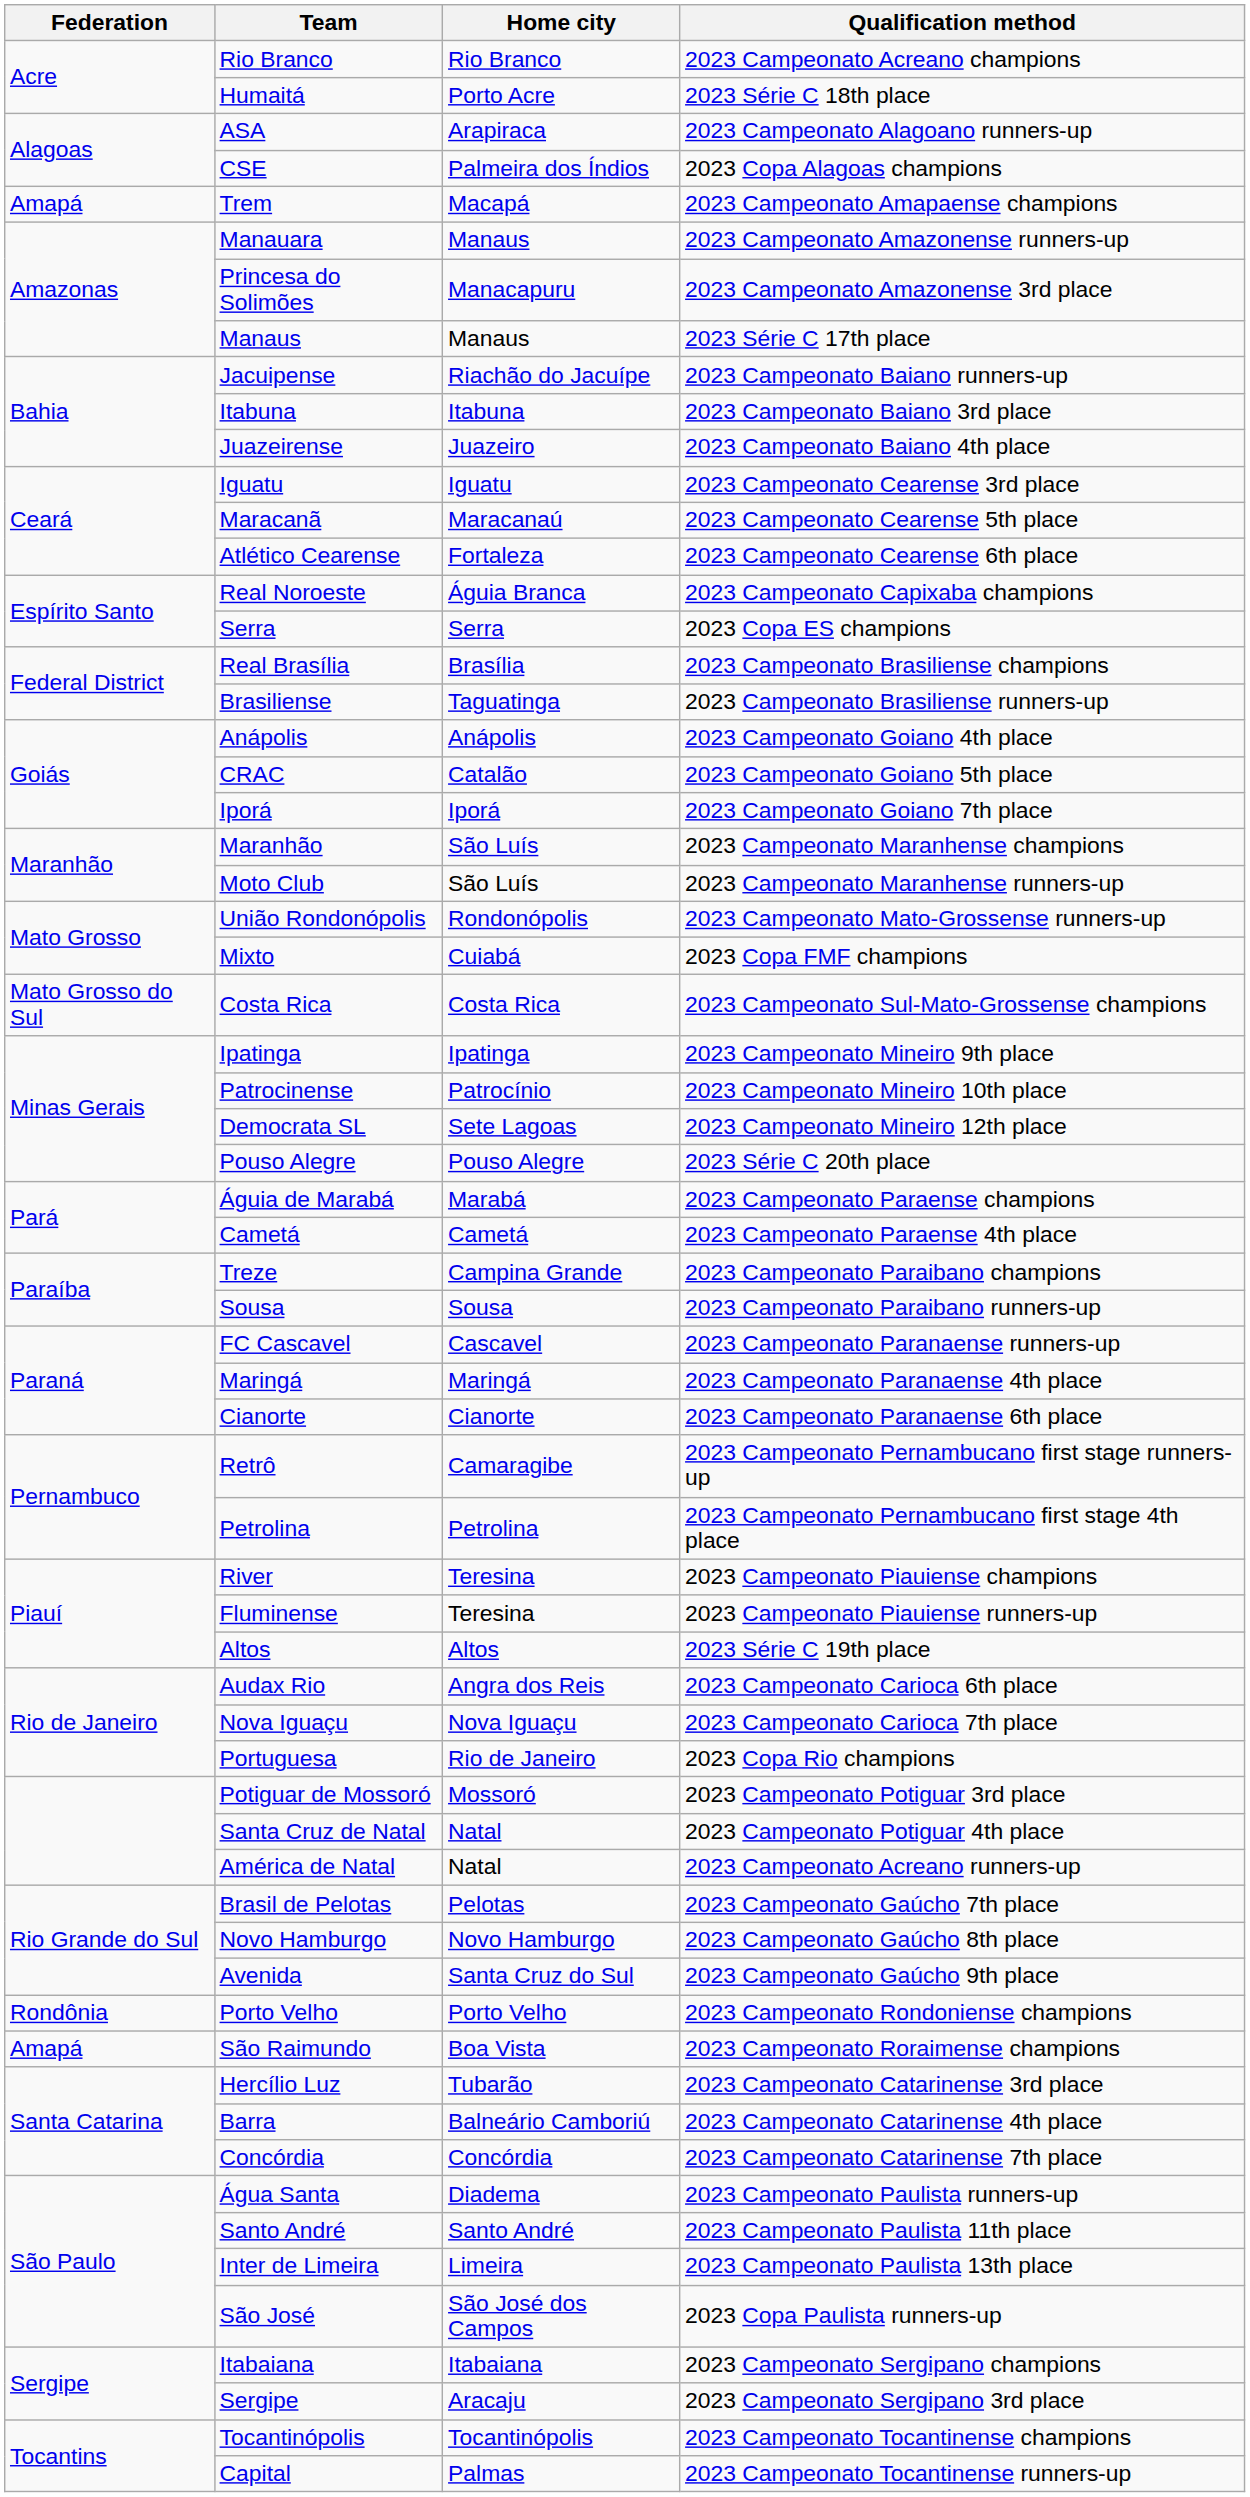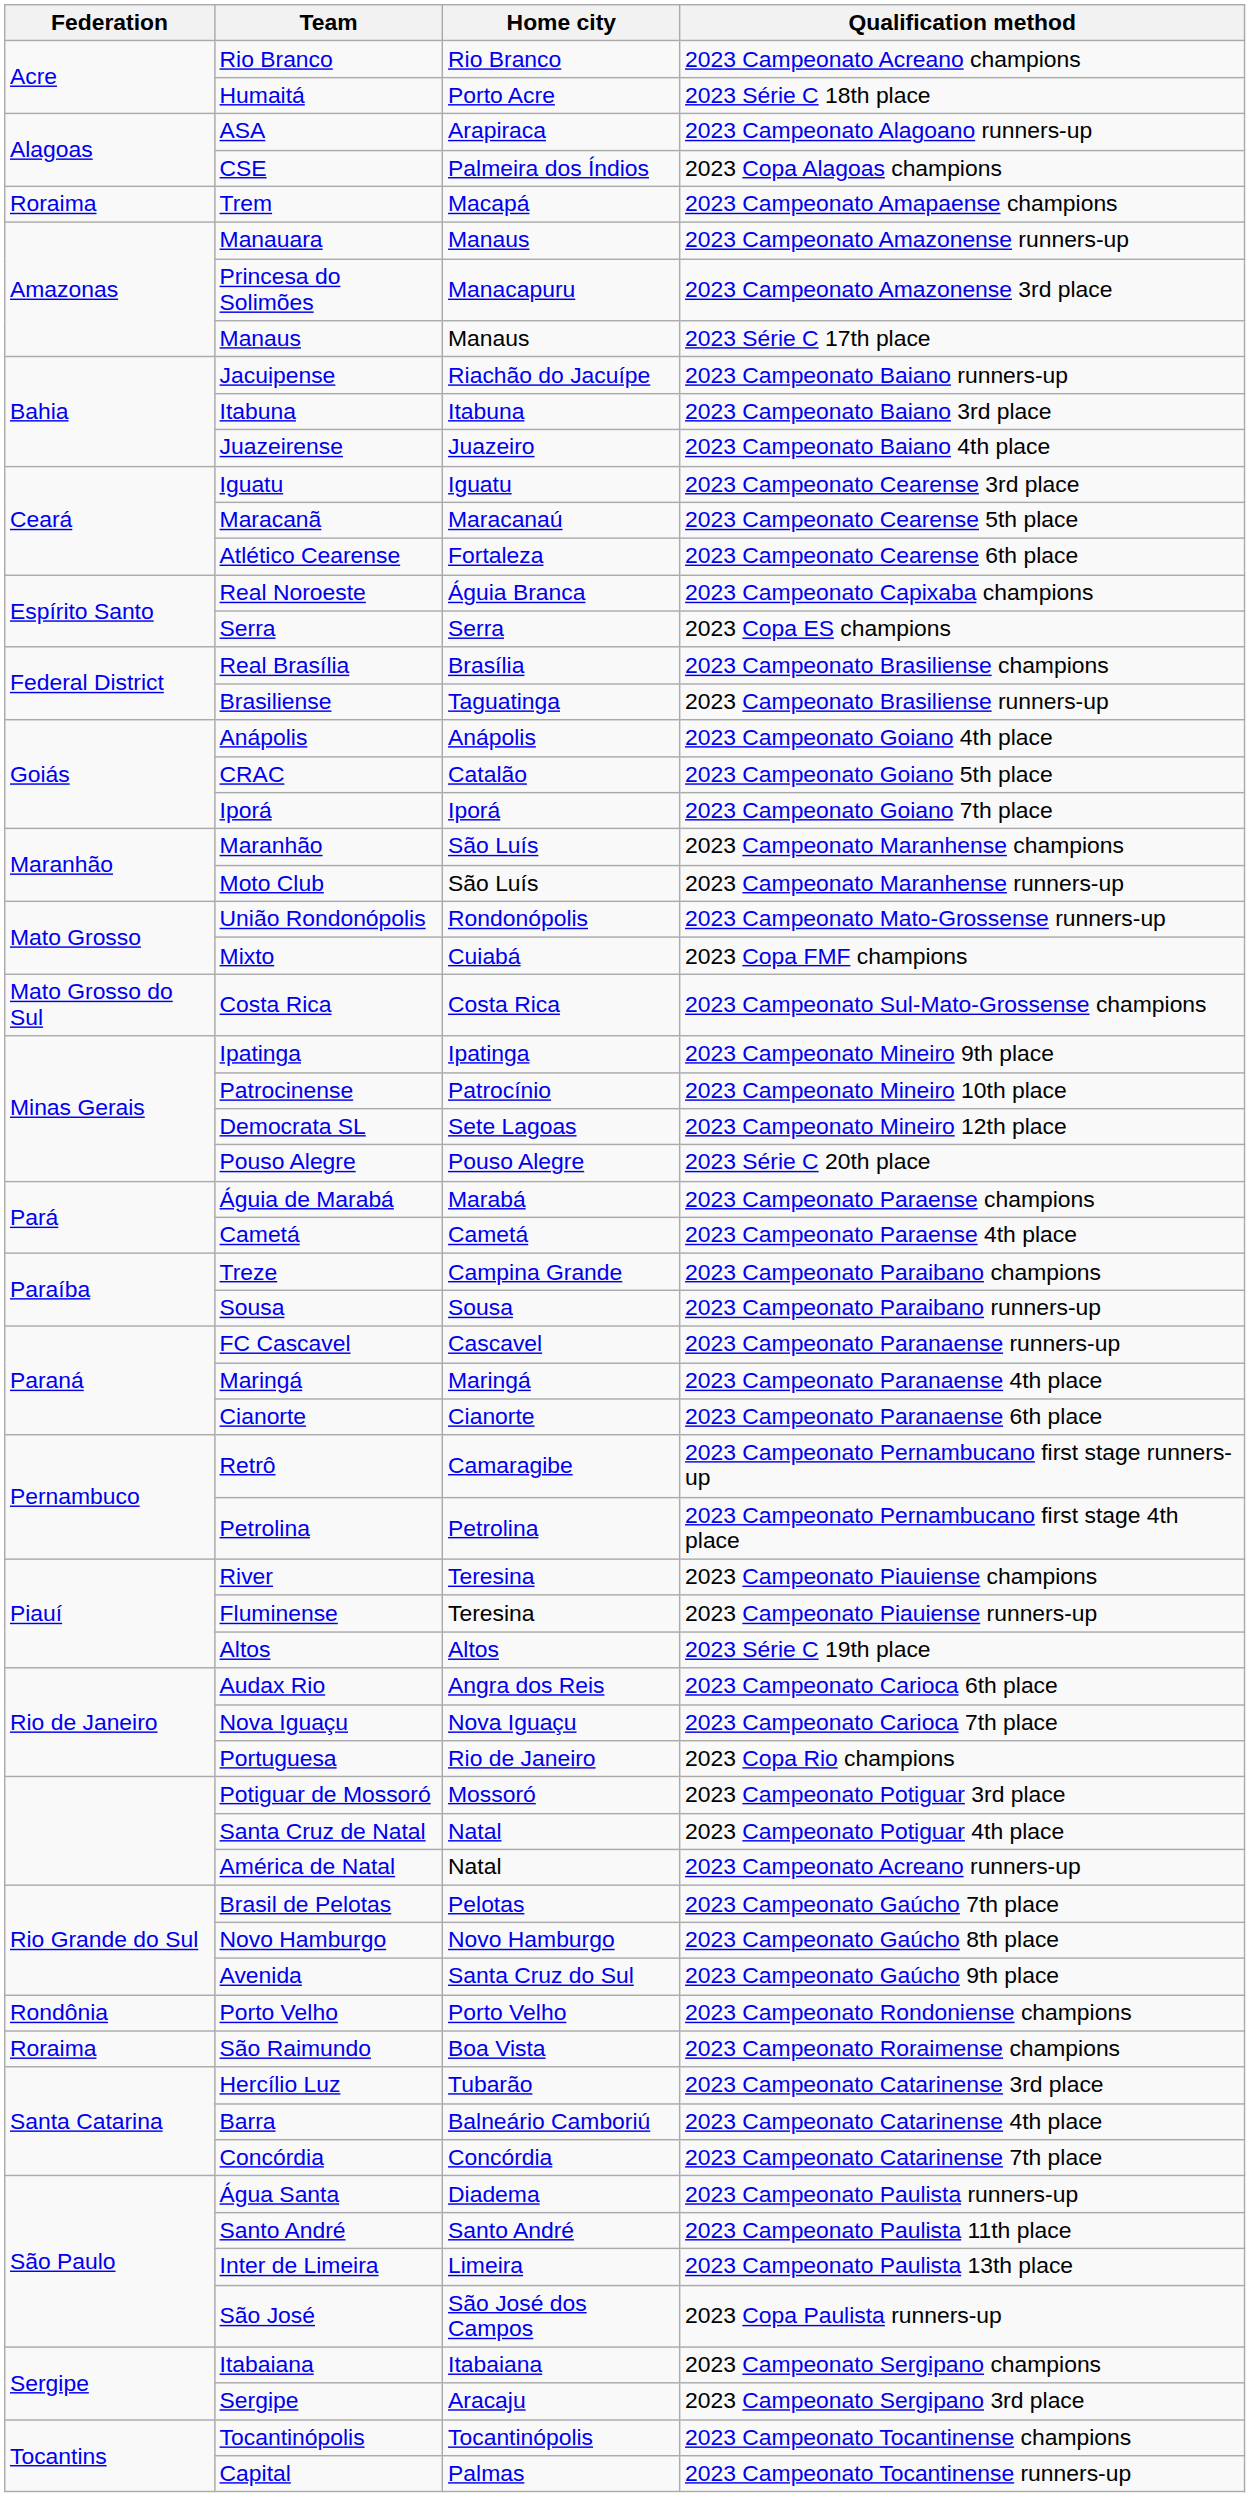Trem | Federation: Amapá -> Roraima
São Raimundo | Federation: Amapá -> Roraima
